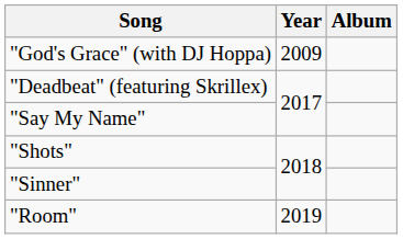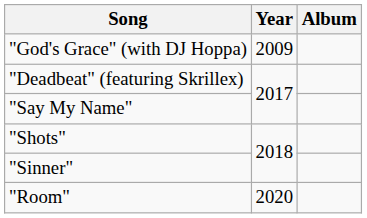"Room" | Year: 2019 -> 2020
